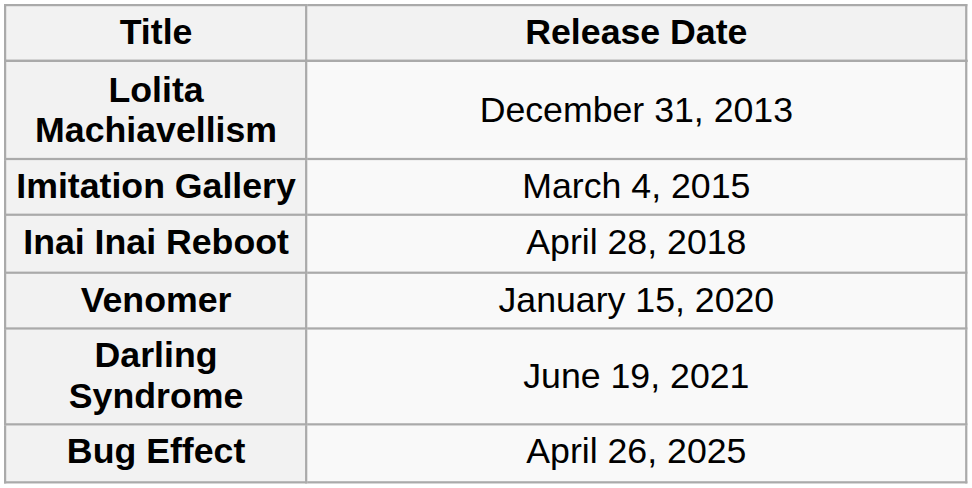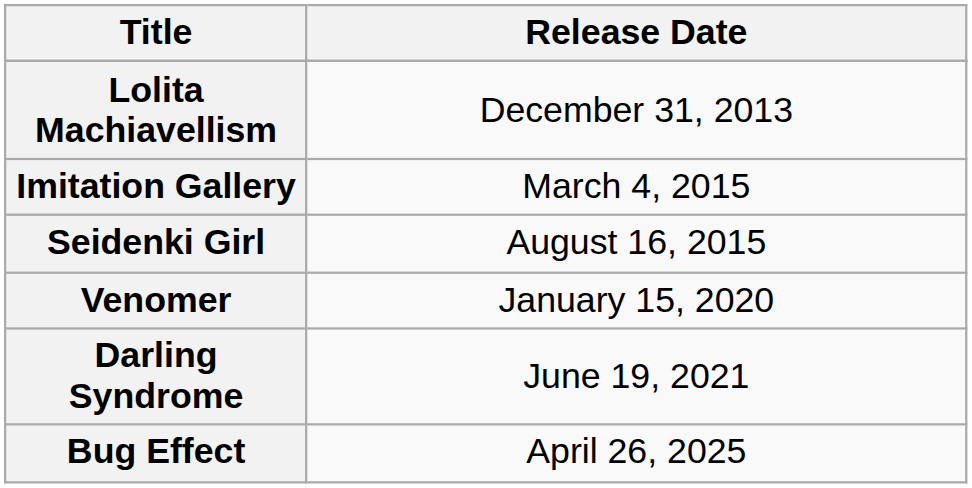+ row: Seidenki Girl | August 16, 2015
- row: Inai Inai Reboot | April 28, 2018
